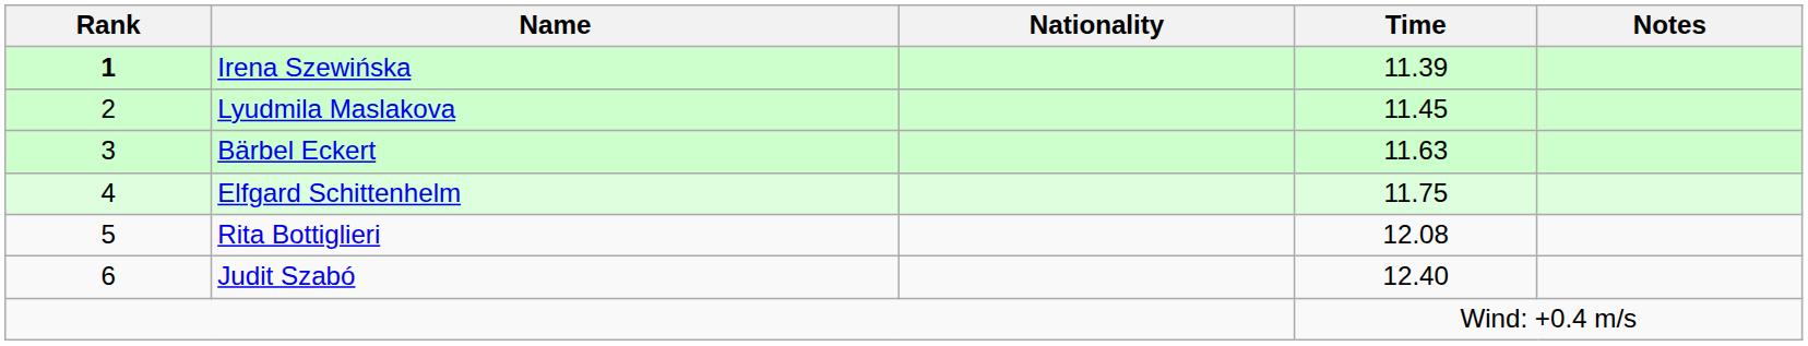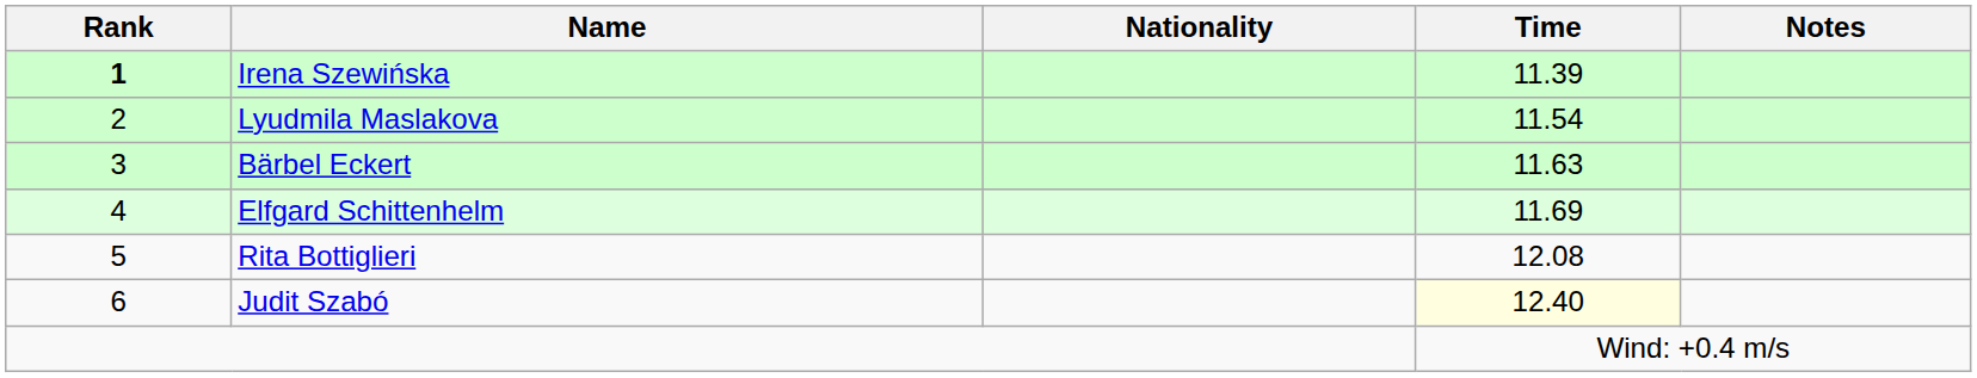Lyudmila Maslakova | Time: 11.45 -> 11.54
Elfgard Schittenhelm | Time: 11.75 -> 11.69
Judit Szabó | Time: no background -> lightyellow background
